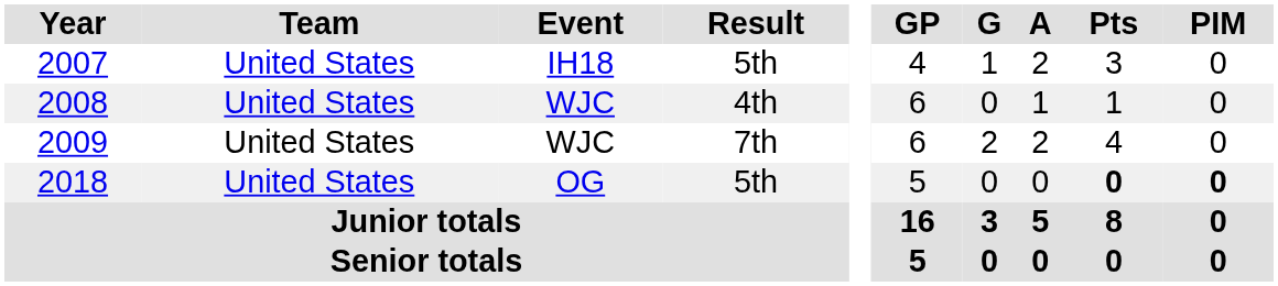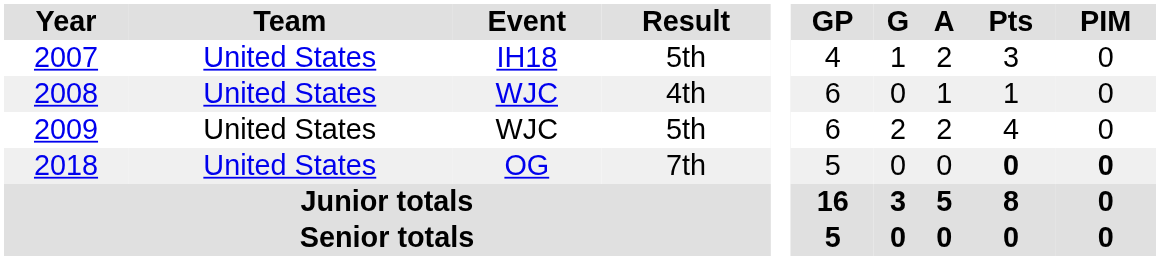2009 | Result: 7th -> 5th
2018 | Result: 5th -> 7th
